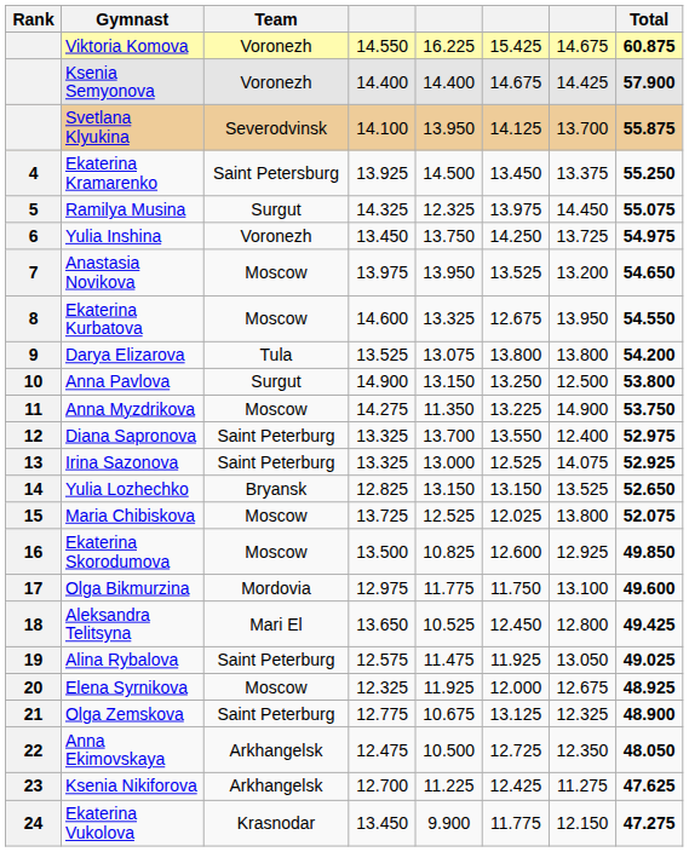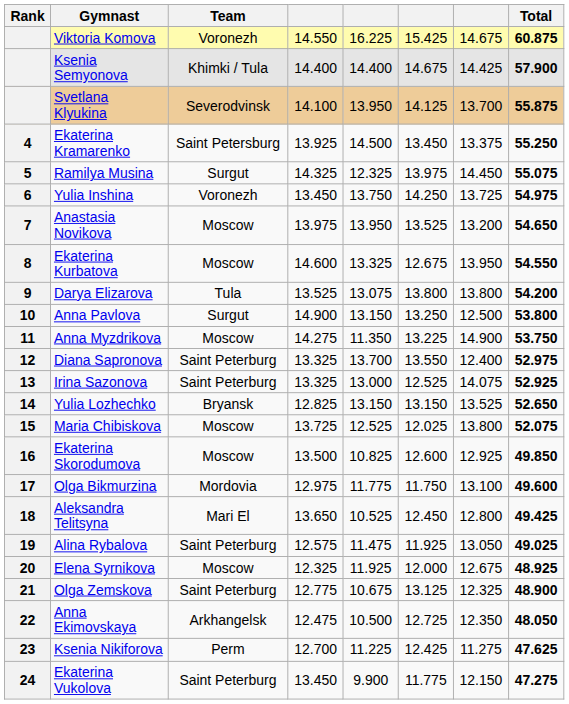Ksenia Semyonova | Team: Voronezh -> Khimki / Tula
Ksenia Nikiforova | Team: Arkhangelsk -> Perm
Ekaterina Vukolova | Team: Krasnodar -> Saint Peterburg
